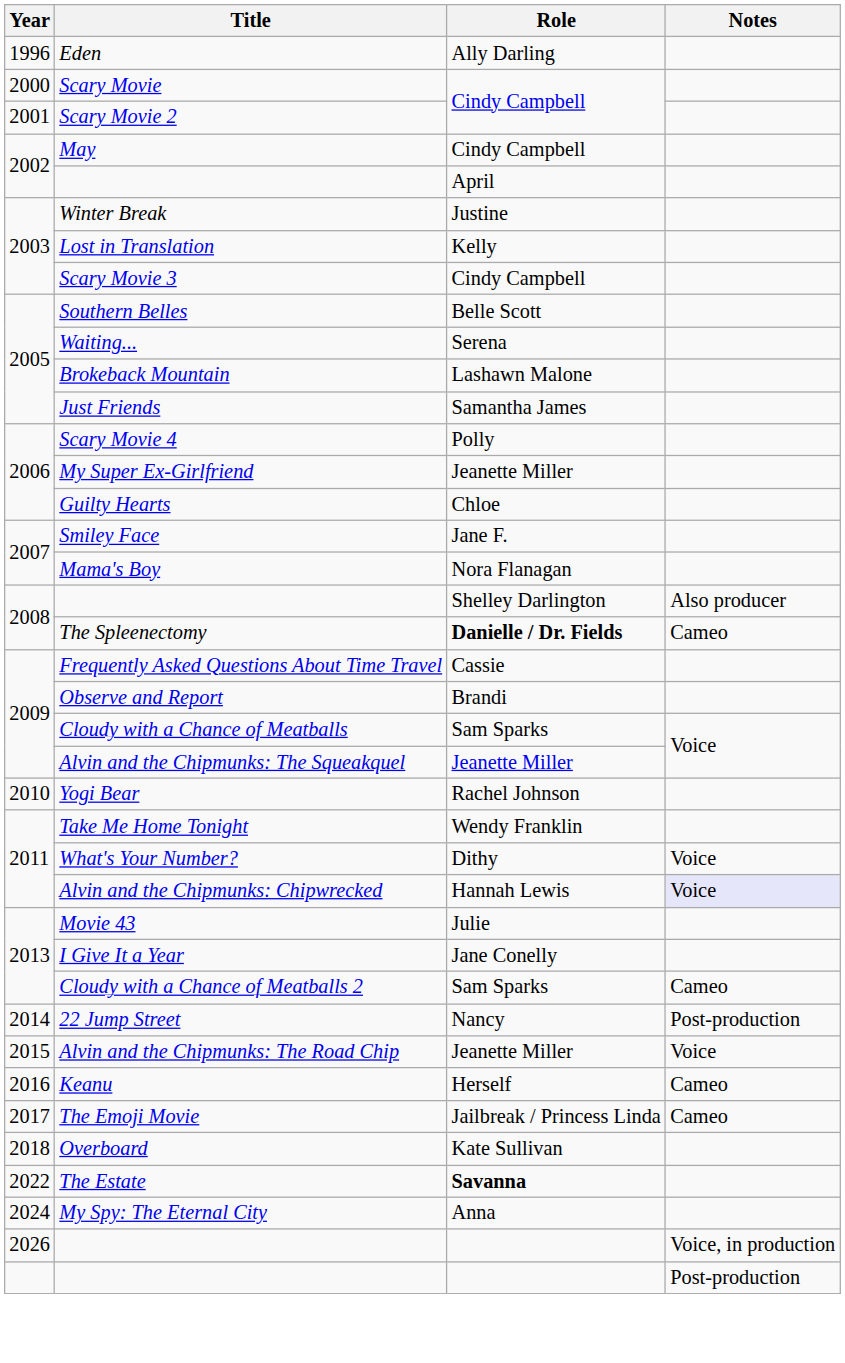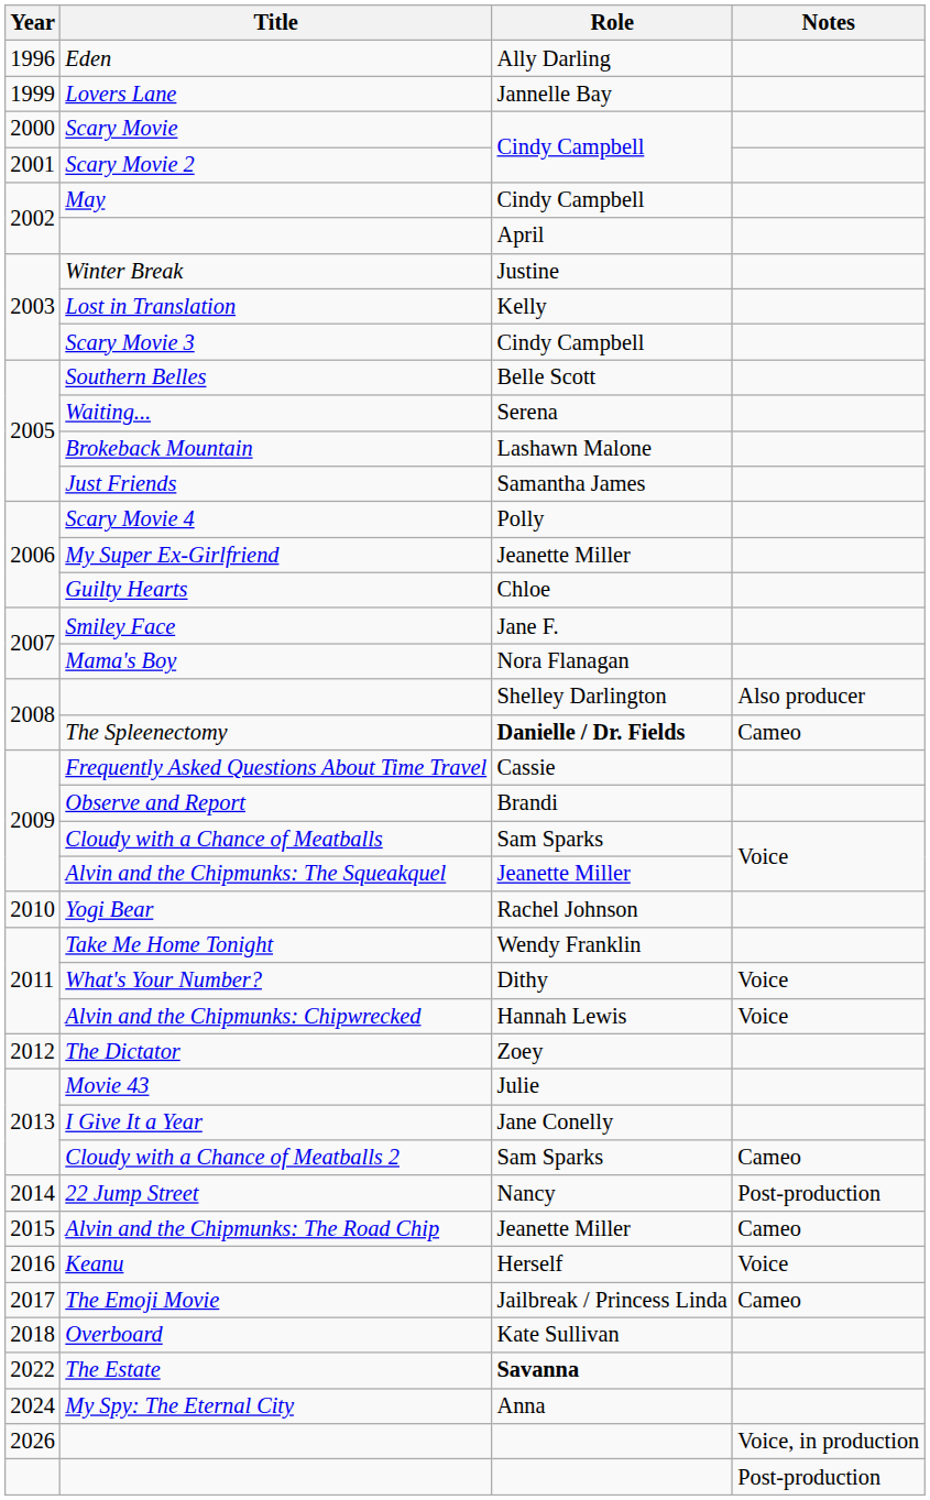+ row: 1999 | Lovers Lane | Jannelle Bay
Alvin and the Chipmunks: Chipwrecked | Notes: lavender background -> no background
+ row: 2012 | The Dictator | Zoey
Alvin and the Chipmunks: The Road Chip | Notes: Voice -> Cameo
Keanu | Notes: Cameo -> Voice
